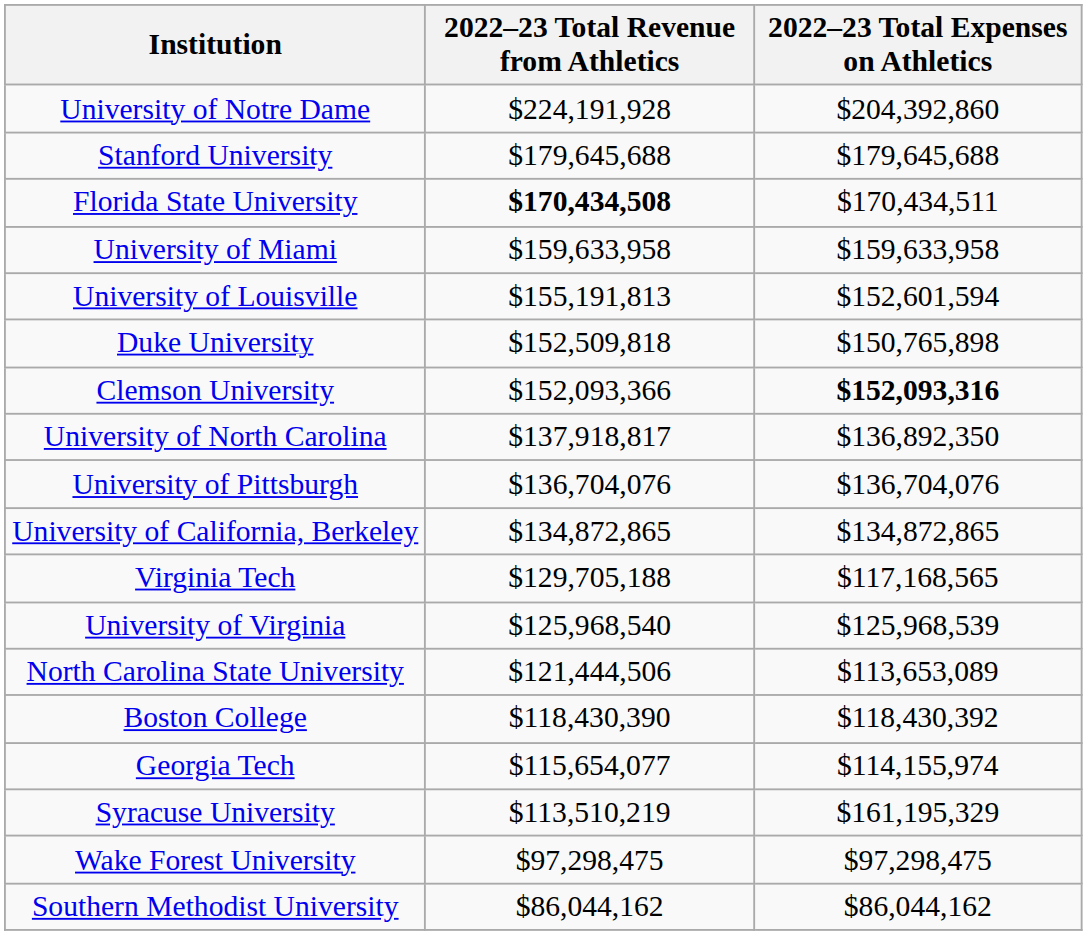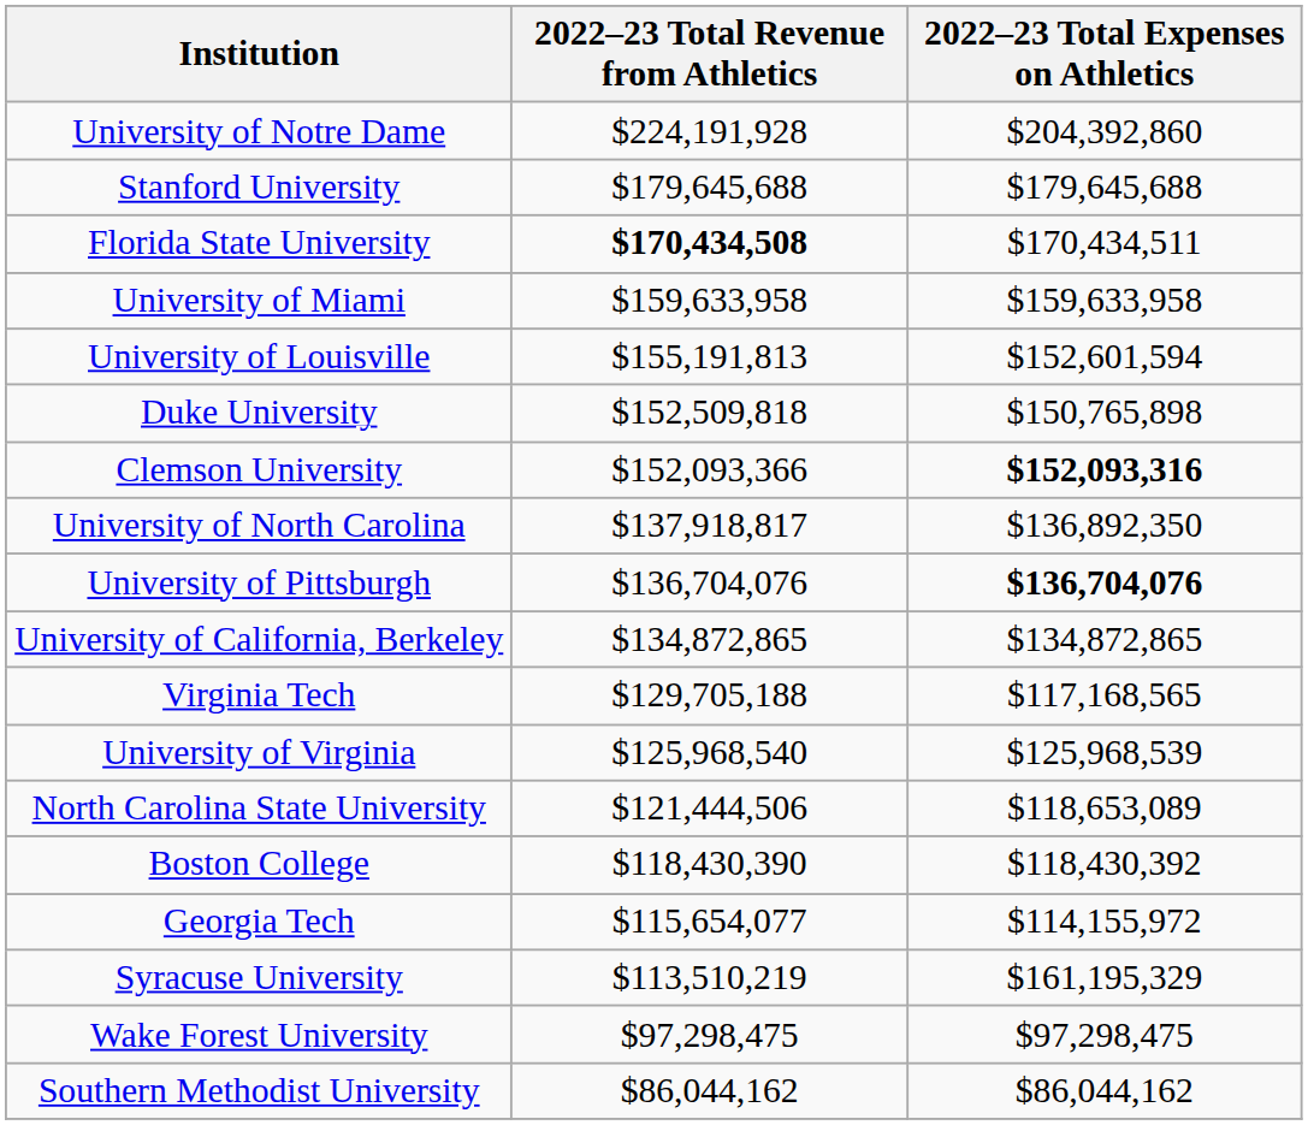University of Pittsburgh | 2022–23 Total Expenses on Athletics: normal -> bold
North Carolina State University | 2022–23 Total Expenses on Athletics: $113,653,089 -> $118,653,089
Georgia Tech | 2022–23 Total Expenses on Athletics: $114,155,974 -> $114,155,972
